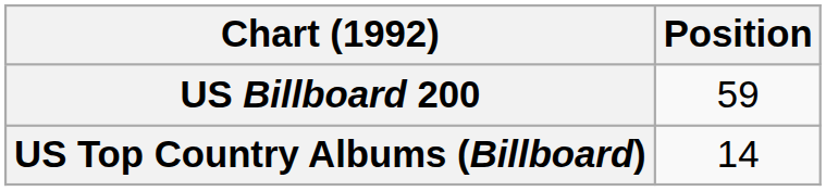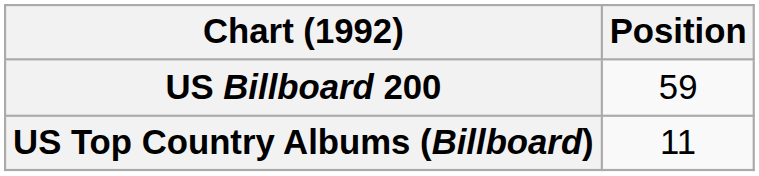US Top Country Albums (Billboard) | Position: 14 -> 11
